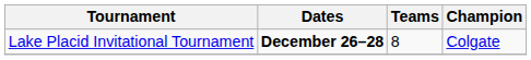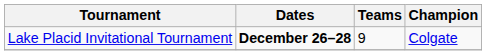Lake Placid Invitational Tournament | Teams: 8 -> 9
